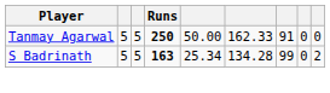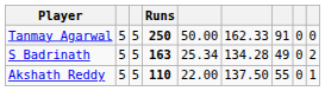S Badrinath | column 7: 99 -> 49
+ row: Akshath Reddy | 5 | 5 | 110 | 22.00 | 137.50 | 55 | 0 | 1
